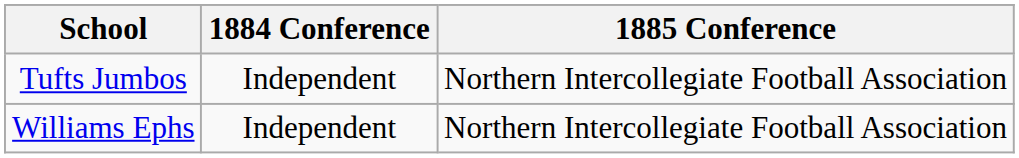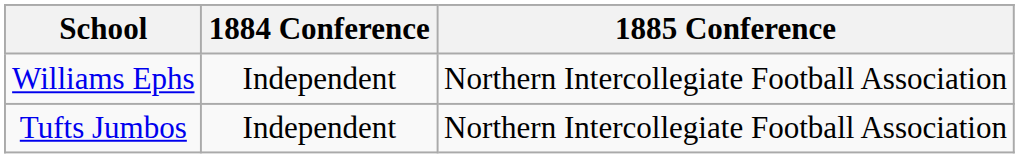rows swapped: Williams Ephs <-> Tufts Jumbos
